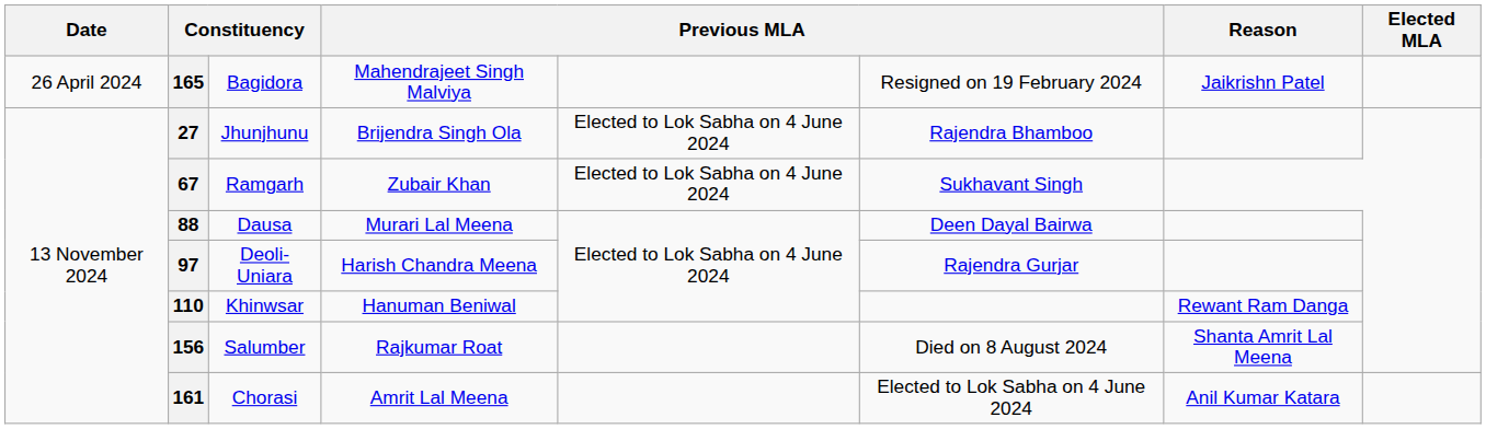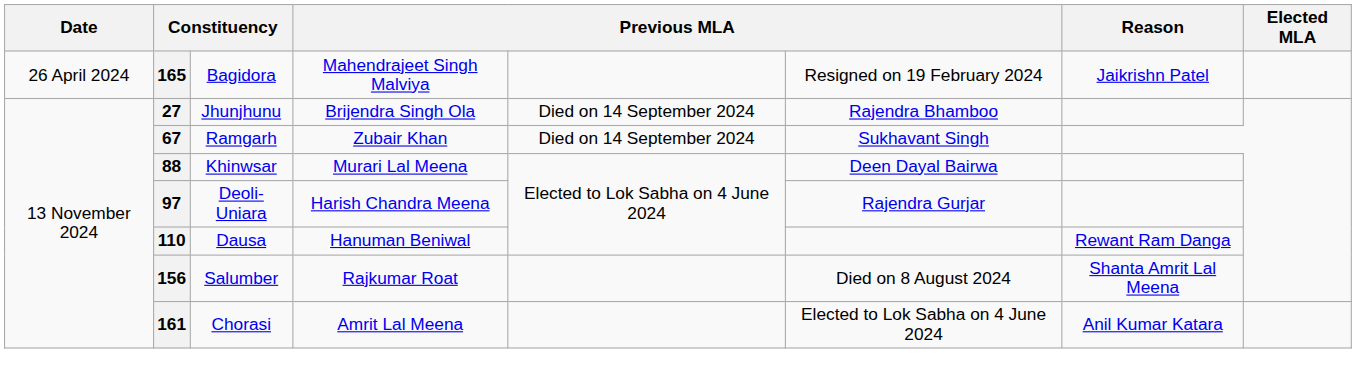27 | column 5: Elected to Lok Sabha on 4 June 2024 -> Died on 14 September 2024
67 | column 5: Elected to Lok Sabha on 4 June 2024 -> Died on 14 September 2024
88 | column 3: Dausa -> Khinwsar
110 | column 3: Khinwsar -> Dausa
